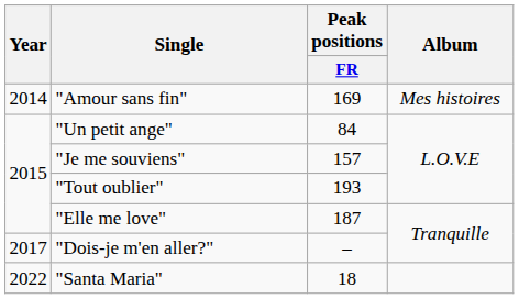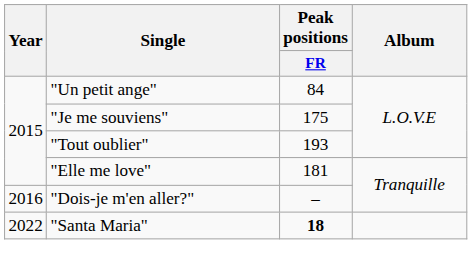- row: 2014 | "Amour sans fin" | 169 | Mes histoires
"Je me souviens" | Peak positions / FR: 157 -> 175
"Elle me love" | Peak positions / FR: 187 -> 181
"Dois-je m'en aller?" | Year: 2017 -> 2016
"Santa Maria" | Peak positions / FR: normal -> bold
